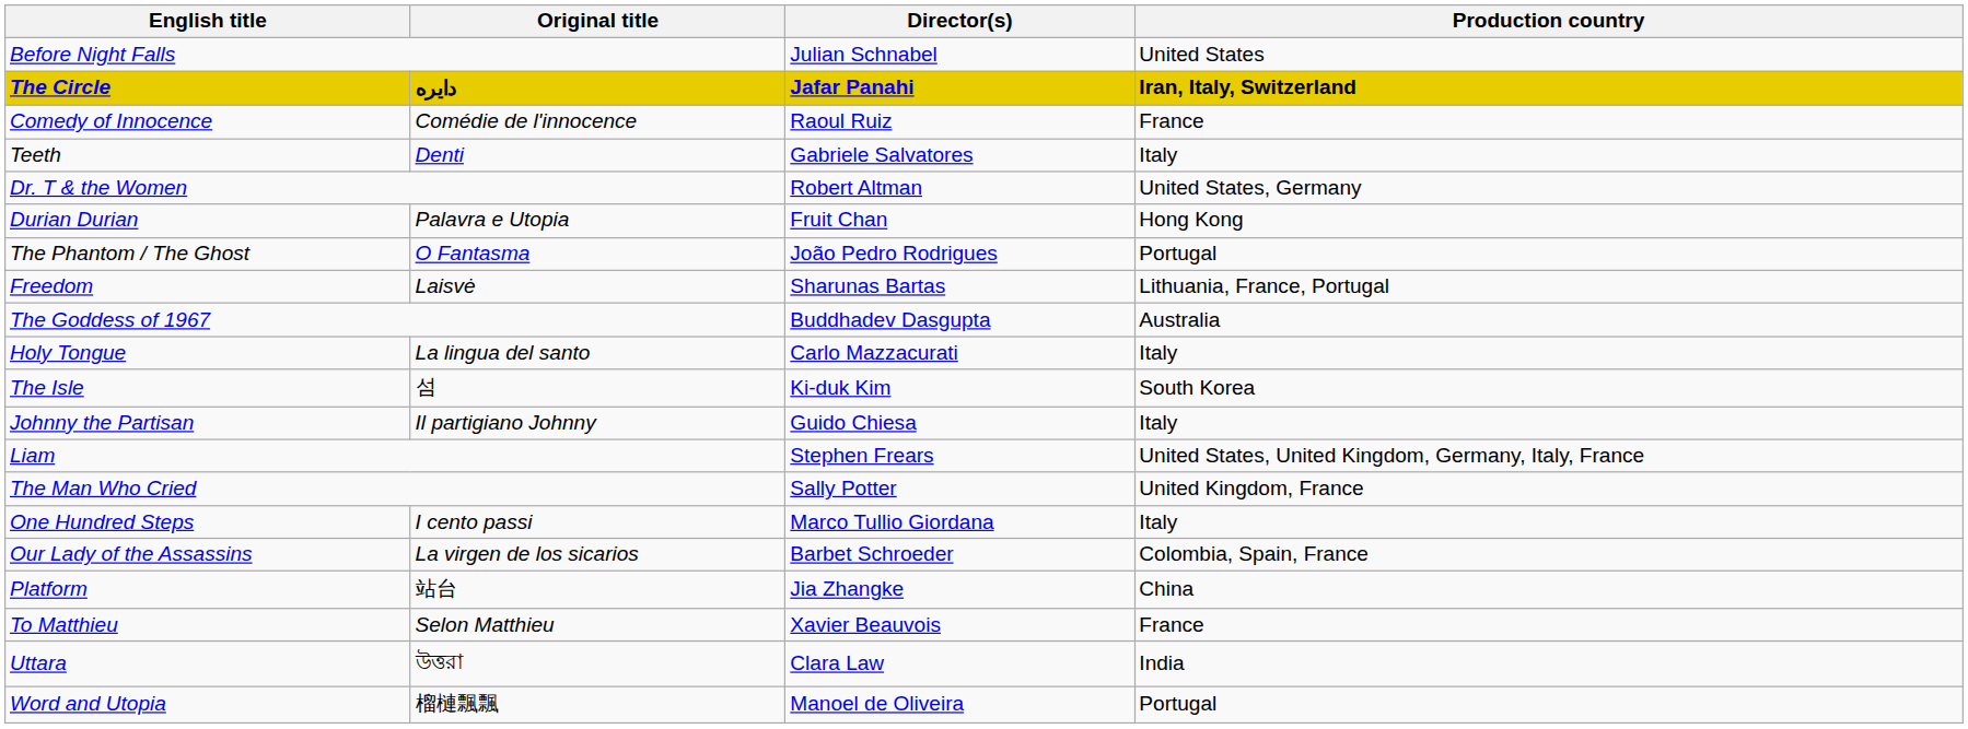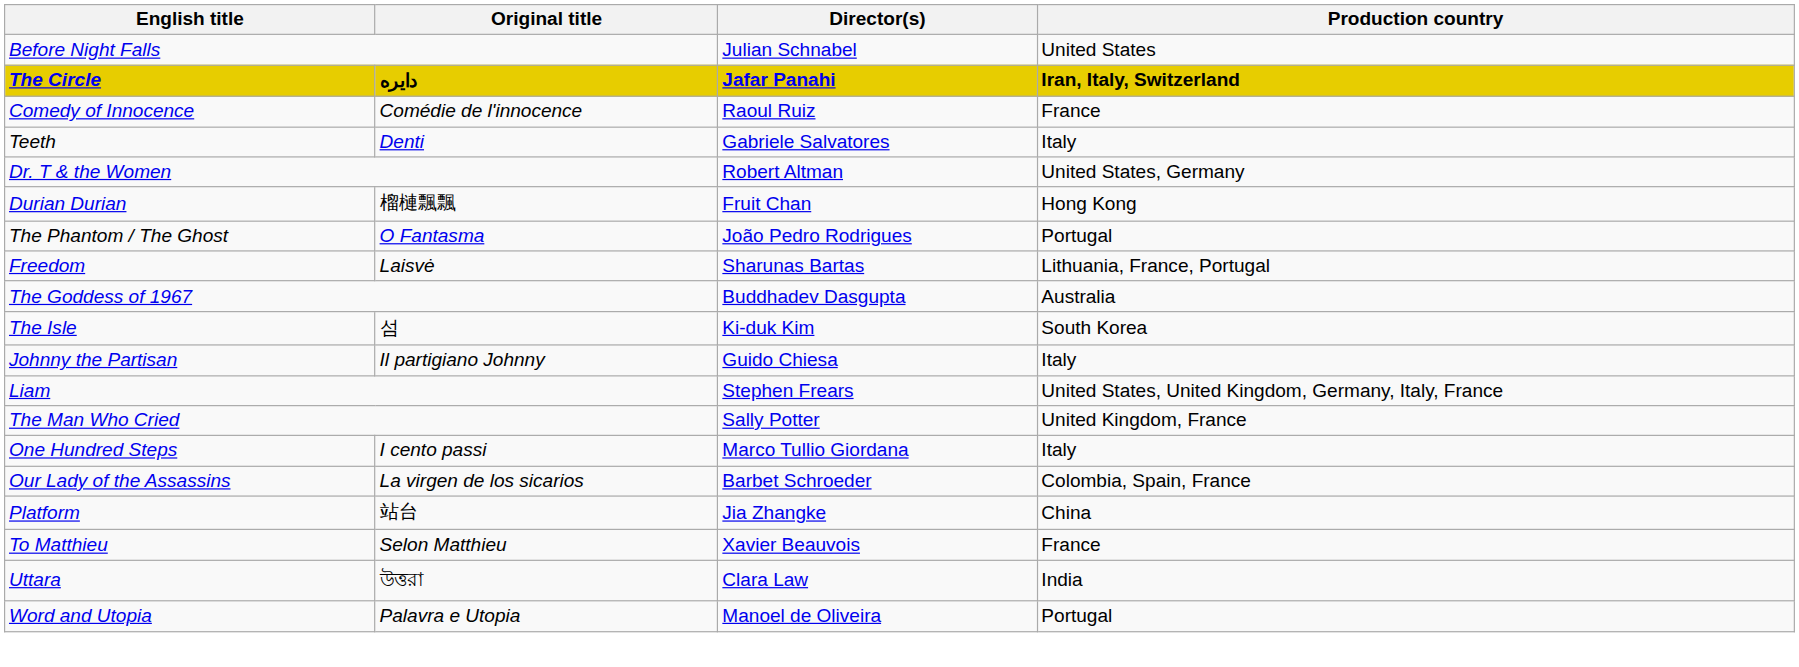Durian Durian | Original title: Palavra e Utopia -> 榴槤飄飄
- row: Holy Tongue | La lingua del santo | Carlo Mazzacurati | Italy
Word and Utopia | Original title: 榴槤飄飄 -> Palavra e Utopia
